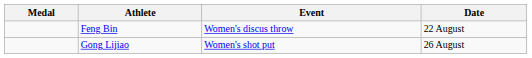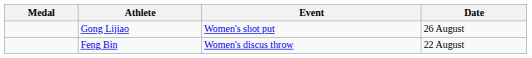rows swapped: Feng Bin <-> Gong Lijiao
